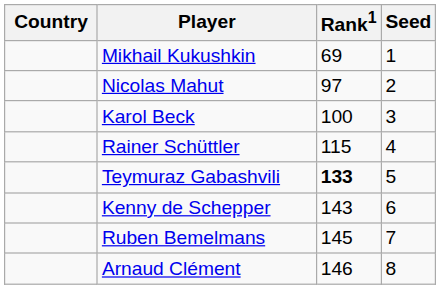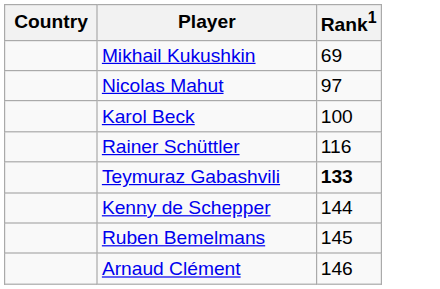- column: Seed | 1 | 2 | 3 | 4 | 5 | 6 | 7 | 8
Rainer Schüttler | Rank1: 115 -> 116
Kenny de Schepper | Rank1: 143 -> 144
